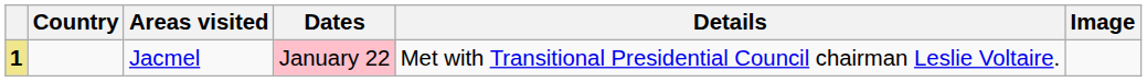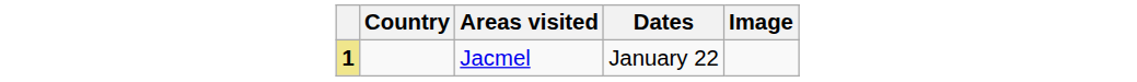- column: Details | Met with Transitional Presidential Council chairman Leslie Voltaire.
Jacmel | Dates: pink background -> no background
